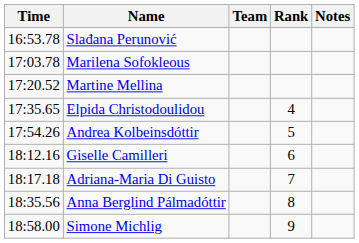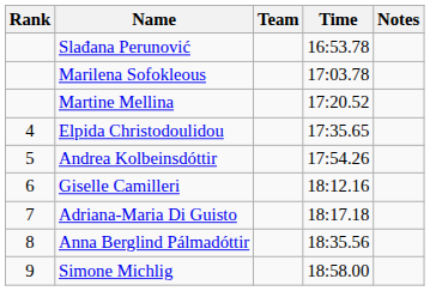columns swapped: Rank <-> Time
